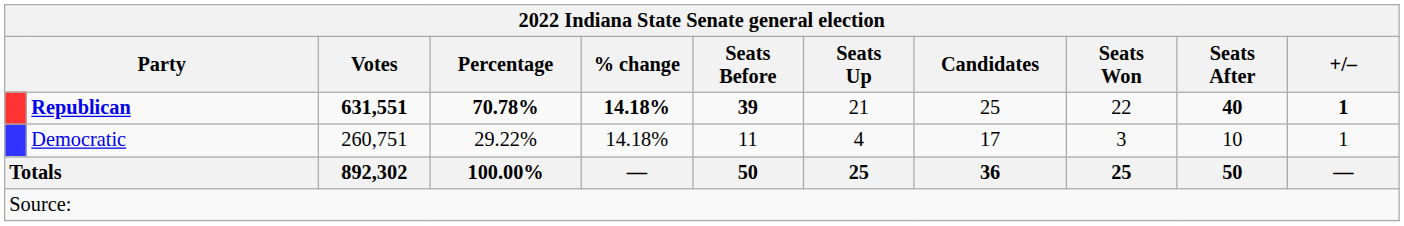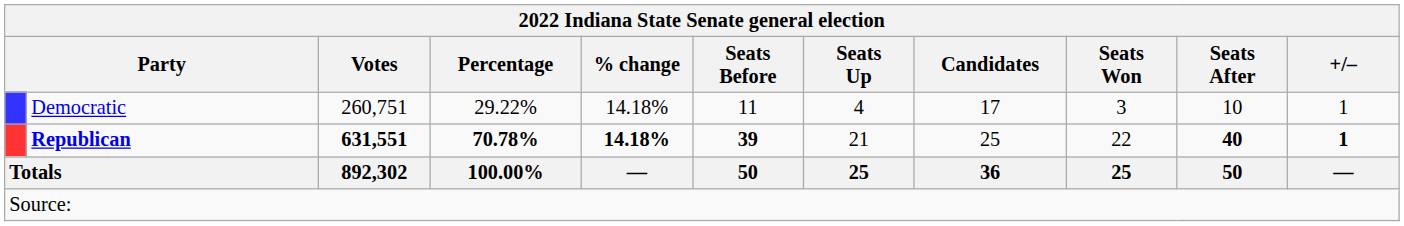rows swapped: Republican <-> Democratic
